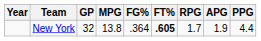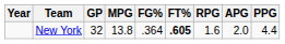New York | RPG: 1.7 -> 1.6
New York | APG: 1.9 -> 2.0
